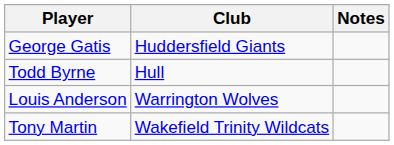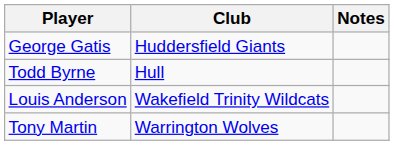Louis Anderson | Club: Warrington Wolves -> Wakefield Trinity Wildcats
Tony Martin | Club: Wakefield Trinity Wildcats -> Warrington Wolves
